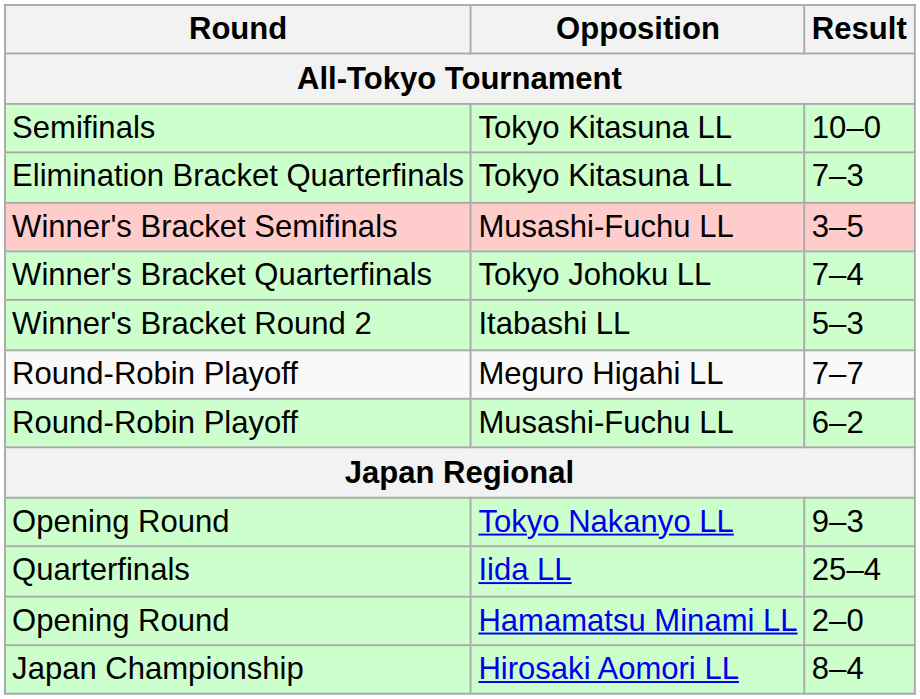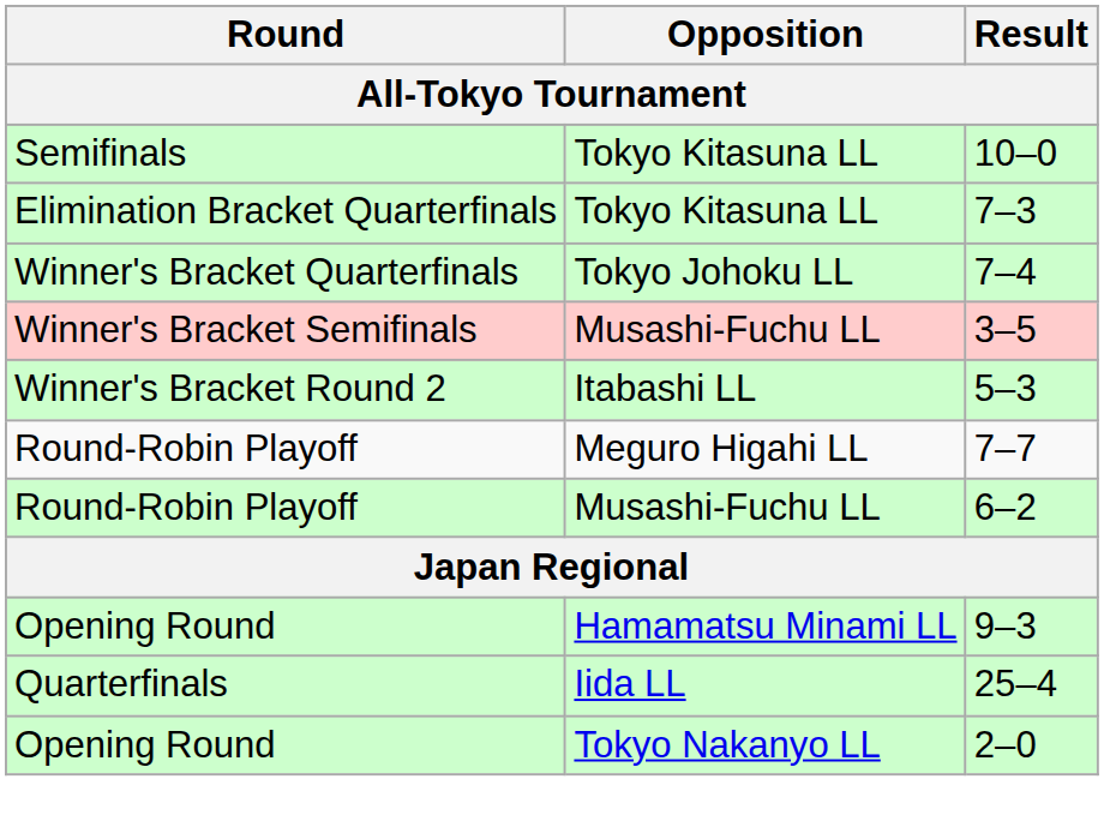rows swapped: 7–4 <-> 3–5
9–3 | Opposition: Tokyo Nakanyo LL -> Hamamatsu Minami LL
2–0 | Opposition: Hamamatsu Minami LL -> Tokyo Nakanyo LL
- row: Japan Championship | Hirosaki Aomori LL | 8–4
